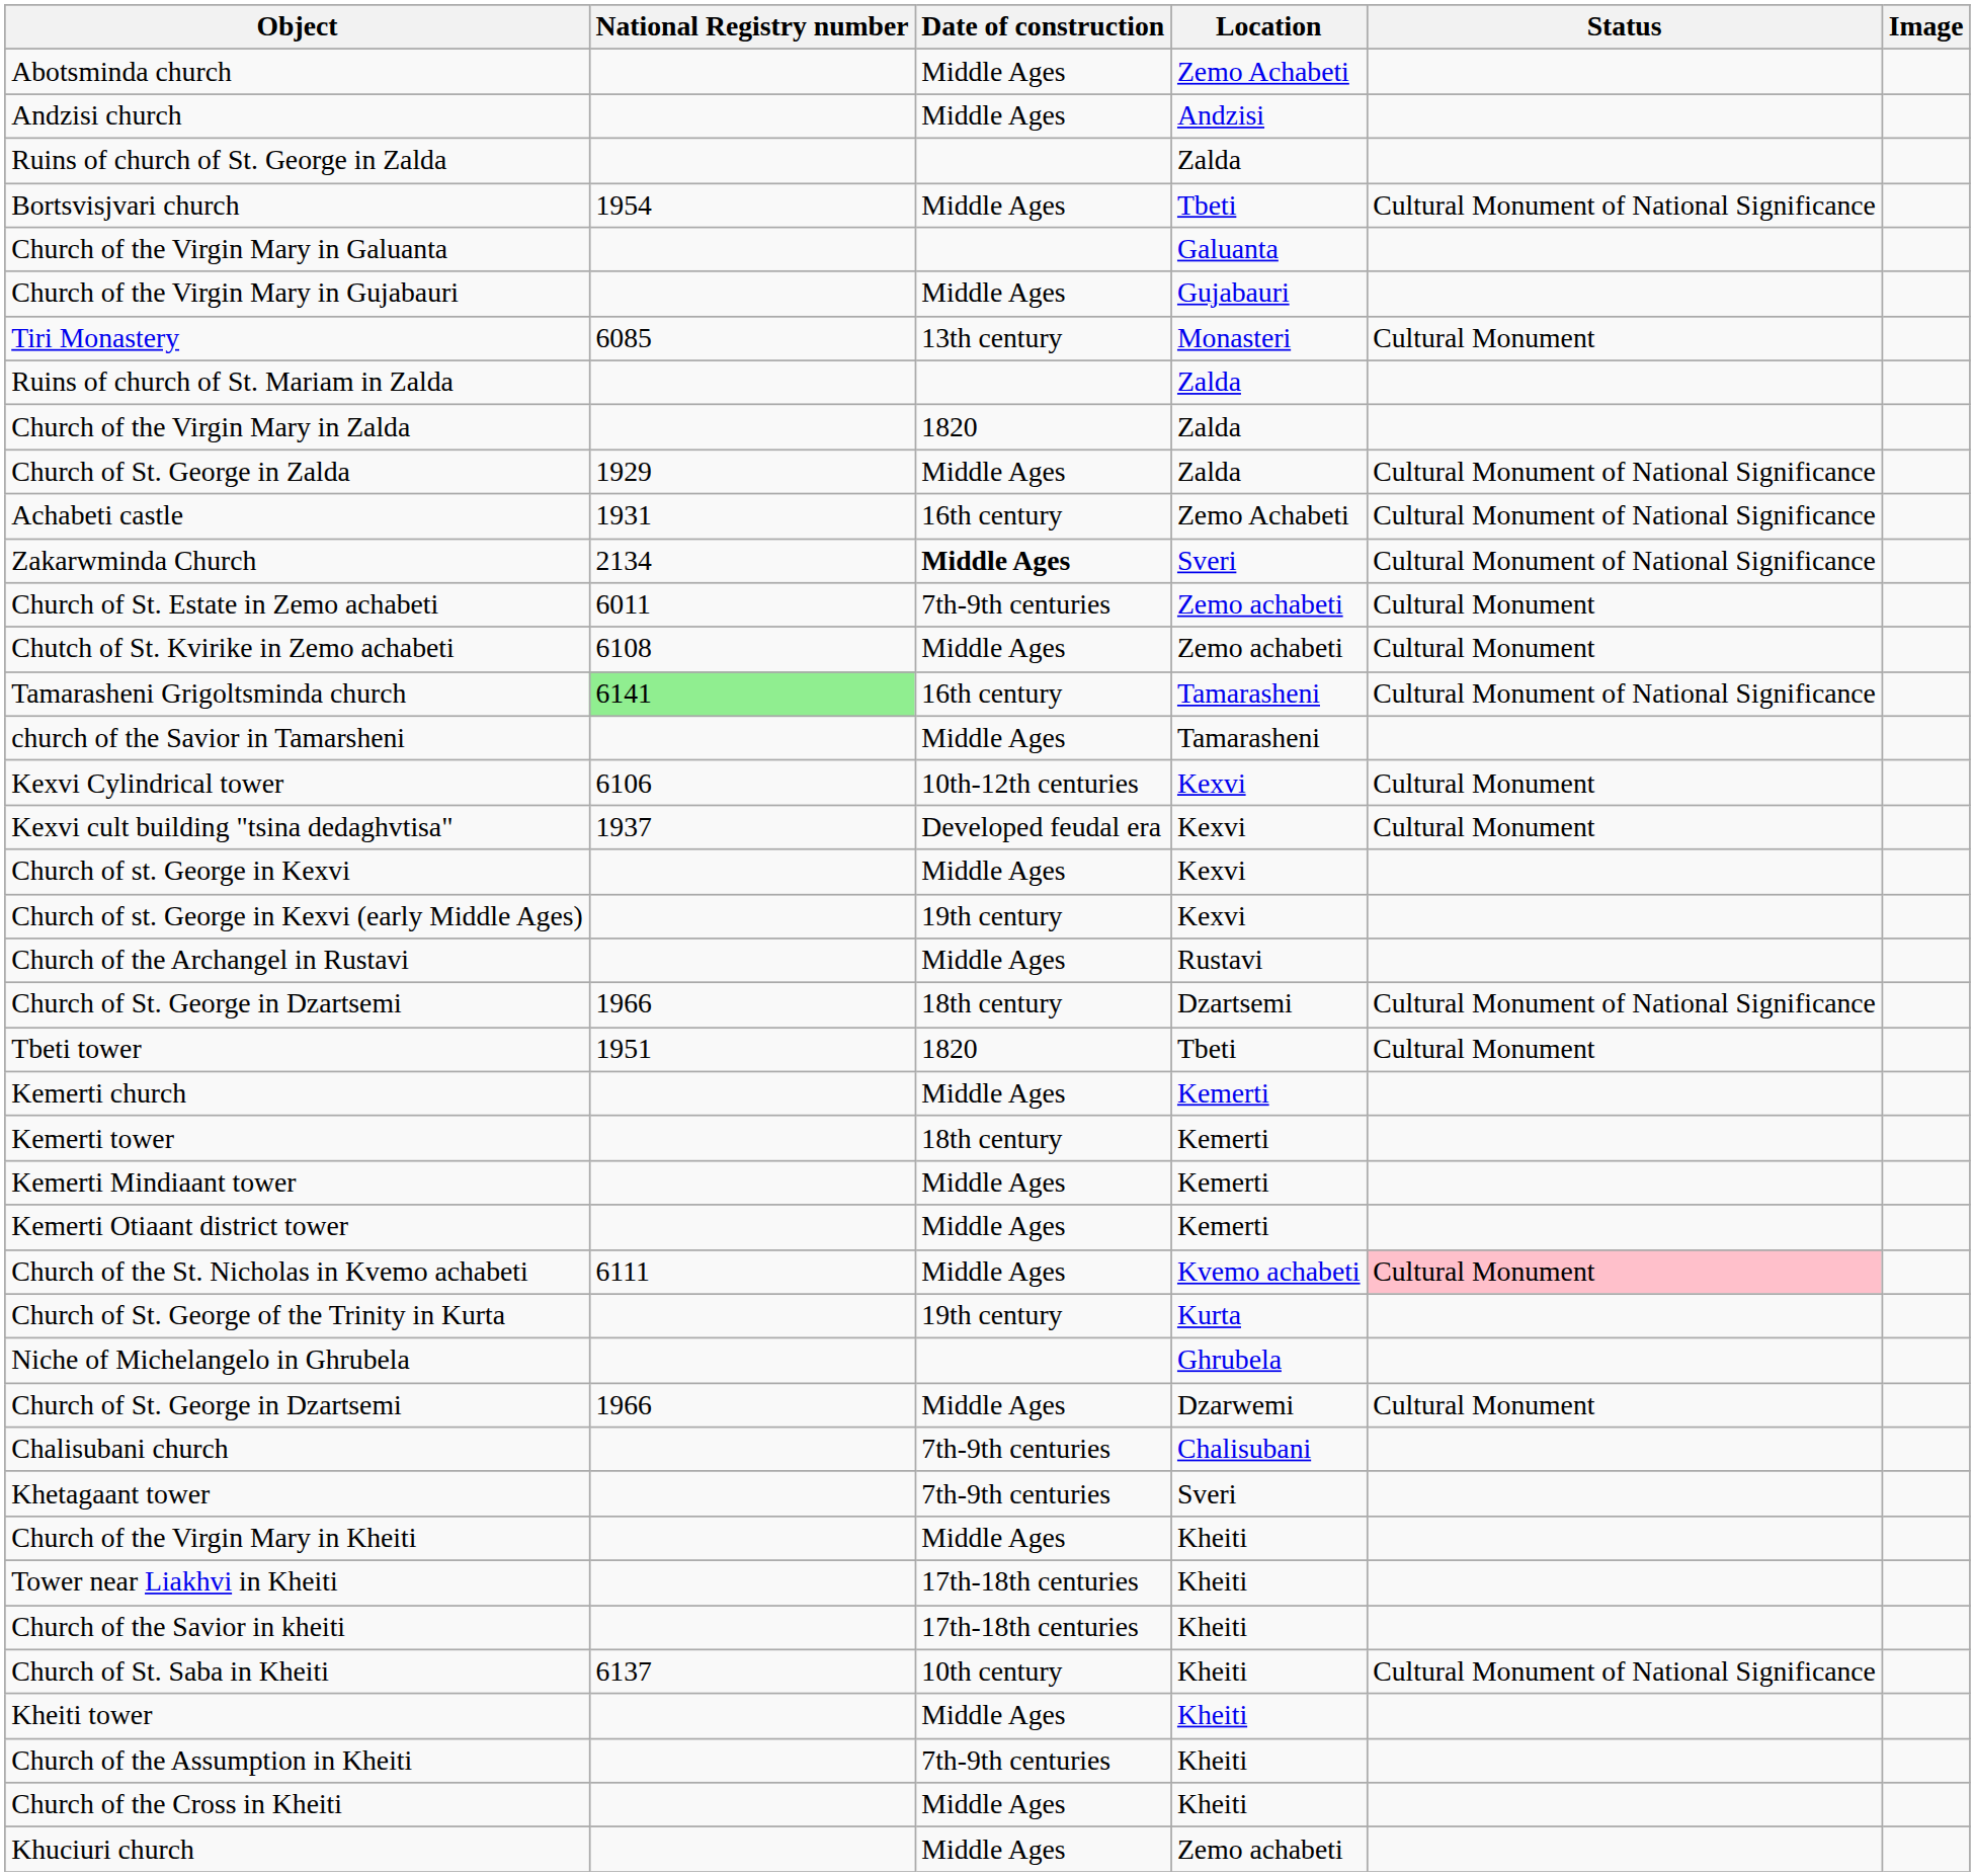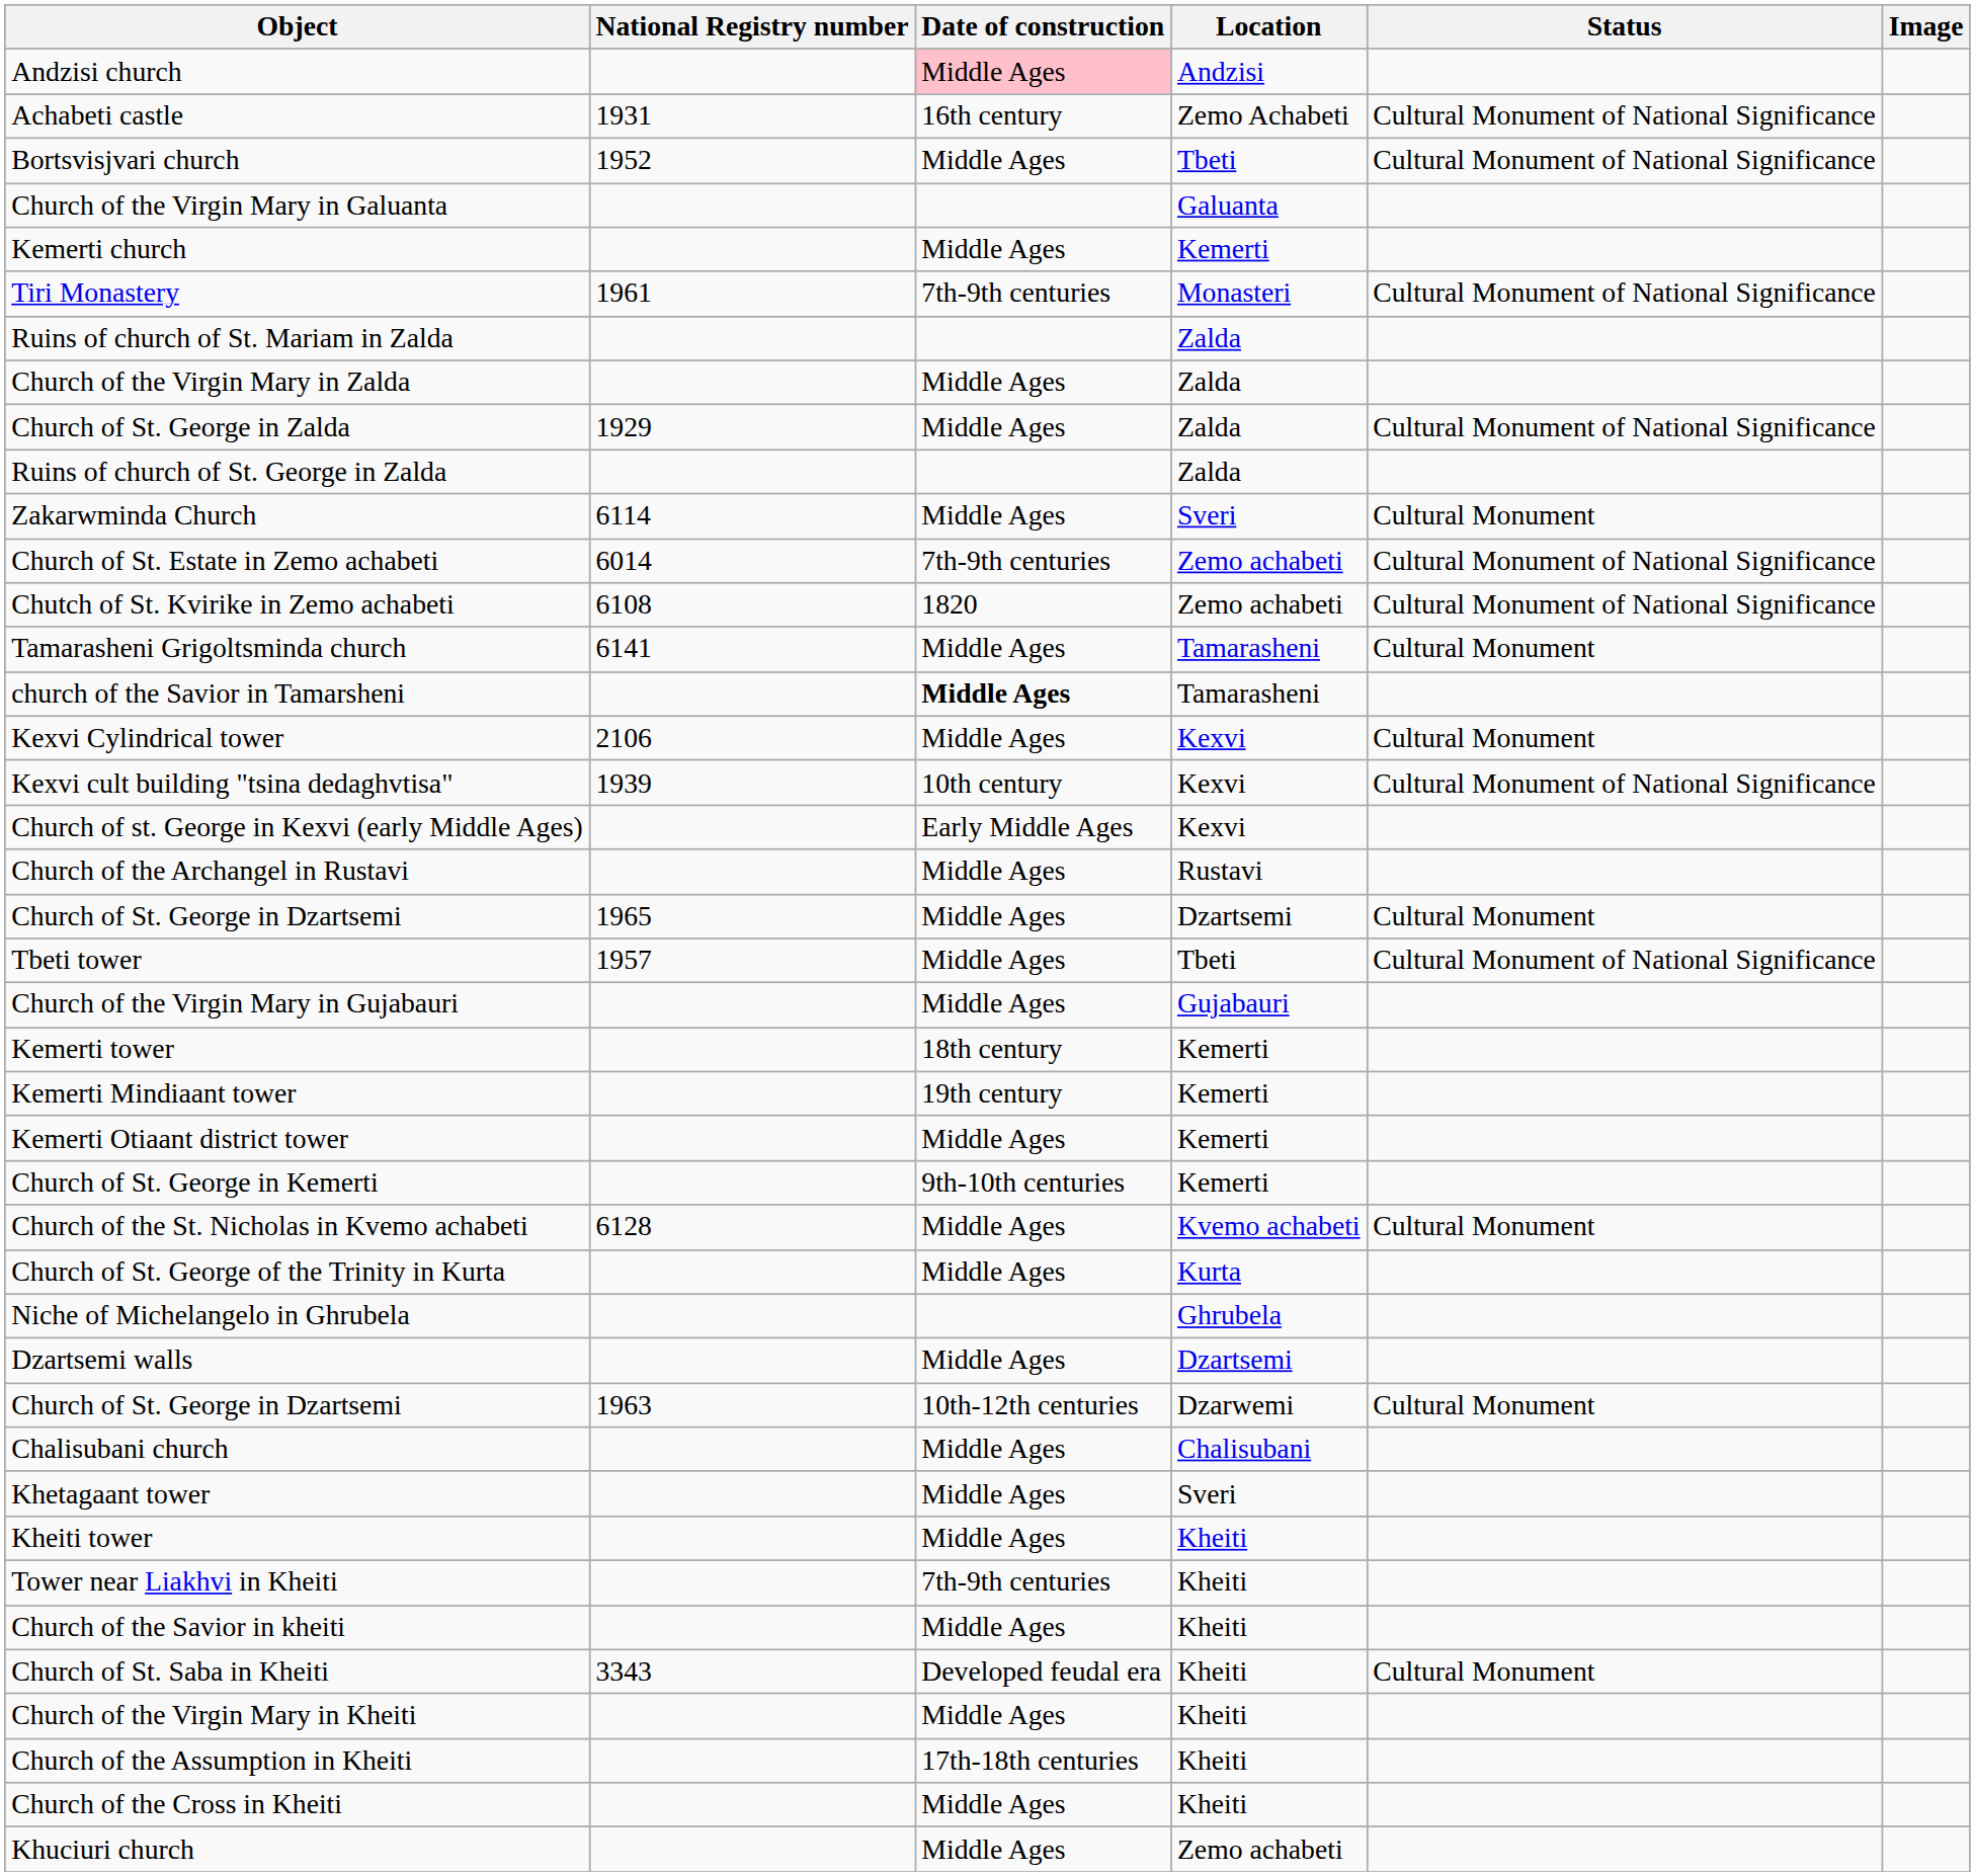- row: Abotsminda church | Middle Ages | Zemo Achabeti
Andzisi church | Date of construction: no background -> pink background
rows swapped: Achabeti castle <-> Ruins of church of St. George in Zalda
Bortsvisjvari church | National Registry number: 1954 -> 1952
rows swapped: Church of the Virgin Mary in Gujabauri <-> Kemerti church
Tiri Monastery | National Registry number: 6085 -> 1961
Tiri Monastery | Date of construction: 13th century -> 7th-9th centuries
Tiri Monastery | Status: Cultural Monument -> Cultural Monument of National Significance
Church of the Virgin Mary in Zalda | Date of construction: 1820 -> Middle Ages
Zakarwminda Church | National Registry number: 2134 -> 6114
Zakarwminda Church | Date of construction: bold -> normal
Zakarwminda Church | Status: Cultural Monument of National Significance -> Cultural Monument
Church of St. Estate in Zemo achabeti | National Registry number: 6011 -> 6014
Church of St. Estate in Zemo achabeti | Status: Cultural Monument -> Cultural Monument of National Significance
Chutch of St. Kvirike in Zemo achabeti | Date of construction: Middle Ages -> 1820
Chutch of St. Kvirike in Zemo achabeti | Status: Cultural Monument -> Cultural Monument of National Significance
Tamarasheni Grigoltsminda church | National Registry number: lightgreen background -> no background
Tamarasheni Grigoltsminda church | Date of construction: 16th century -> Middle Ages
Tamarasheni Grigoltsminda church | Status: Cultural Monument of National Significance -> Cultural Monument
church of the Savior in Tamarsheni | Date of construction: normal -> bold
Kexvi Cylindrical tower | National Registry number: 6106 -> 2106
Kexvi Cylindrical tower | Date of construction: 10th-12th centuries -> Middle Ages
Kexvi cult building "tsina dedaghvtisa" | National Registry number: 1937 -> 1939
Kexvi cult building "tsina dedaghvtisa" | Date of construction: Developed feudal era -> 10th century
Kexvi cult building "tsina dedaghvtisa" | Status: Cultural Monument -> Cultural Monument of National Significance
- row: Church of st. George in Kexvi | Middle Ages | Kexvi
Church of st. George in Kexvi (early Middle Ages) | Date of construction: 19th century -> Early Middle Ages
Church of St. George in Dzartsemi / Dzartsemi | National Registry number: 1966 -> 1965
Church of St. George in Dzartsemi / Dzartsemi | Date of construction: 18th century -> Middle Ages
Church of St. George in Dzartsemi / Dzartsemi | Status: Cultural Monument of National Significance -> Cultural Monument
Tbeti tower | National Registry number: 1951 -> 1957
Tbeti tower | Date of construction: 1820 -> Middle Ages
Tbeti tower | Status: Cultural Monument -> Cultural Monument of National Significance
Kemerti Mindiaant tower | Date of construction: Middle Ages -> 19th century
+ row: Church of St. George in Kemerti | 9th-10th centuries | Kemerti
Church of the St. Nicholas in Kvemo achabeti | National Registry number: 6111 -> 6128
Church of the St. Nicholas in Kvemo achabeti | Status: pink background -> no background
Church of St. George of the Trinity in Kurta | Date of construction: 19th century -> Middle Ages
+ row: Dzartsemi walls | Middle Ages | Dzartsemi
Church of St. George in Dzartsemi / Dzarwemi | National Registry number: 1966 -> 1963
Church of St. George in Dzartsemi / Dzarwemi | Date of construction: Middle Ages -> 10th-12th centuries
Chalisubani church | Date of construction: 7th-9th centuries -> Middle Ages
Khetagaant tower | Date of construction: 7th-9th centuries -> Middle Ages
rows swapped: Kheiti tower <-> Church of the Virgin Mary in Kheiti
Tower near Liakhvi in Kheiti | Date of construction: 17th-18th centuries -> 7th-9th centuries
Church of the Savior in kheiti | Date of construction: 17th-18th centuries -> Middle Ages
Church of St. Saba in Kheiti | National Registry number: 6137 -> 3343
Church of St. Saba in Kheiti | Date of construction: 10th century -> Developed feudal era
Church of St. Saba in Kheiti | Status: Cultural Monument of National Significance -> Cultural Monument
Church of the Assumption in Kheiti | Date of construction: 7th-9th centuries -> 17th-18th centuries
